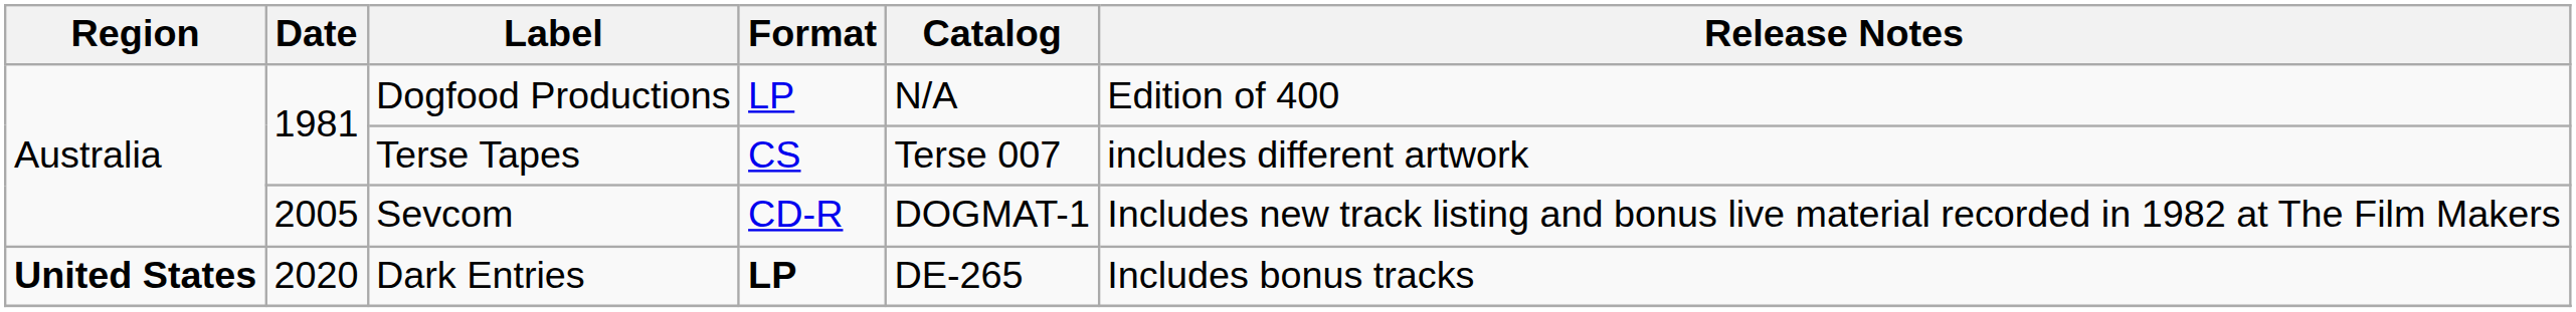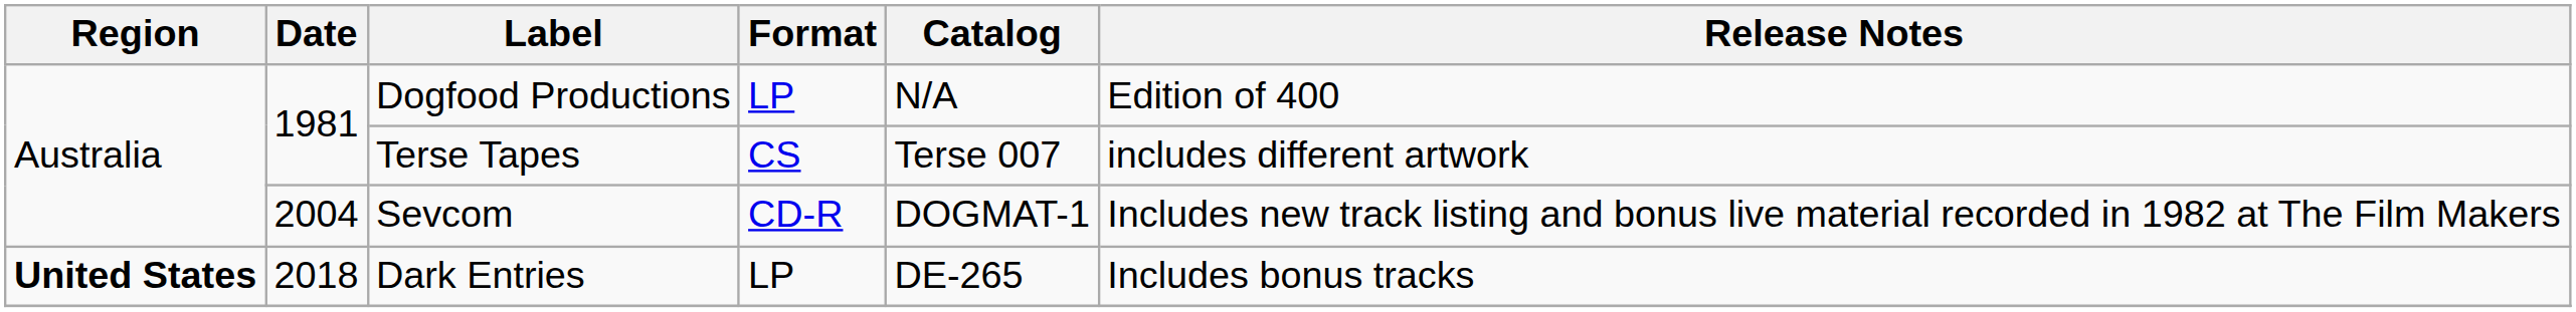Sevcom | Date: 2005 -> 2004
Dark Entries | Date: 2020 -> 2018
Dark Entries | Format: bold -> normal
